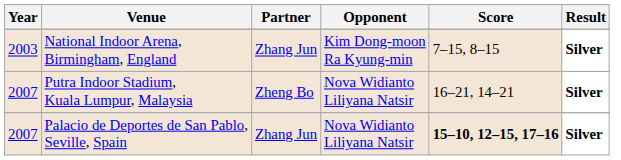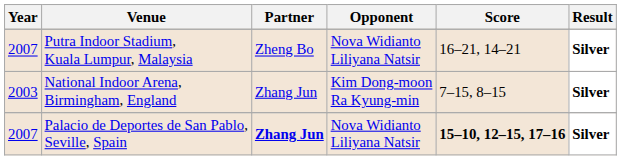rows swapped: Putra Indoor Stadium, Kuala Lumpur, Malaysia <-> National Indoor Arena, Birmingham, England
Palacio de Deportes de San Pablo, Seville, Spain | Partner: normal -> bold
